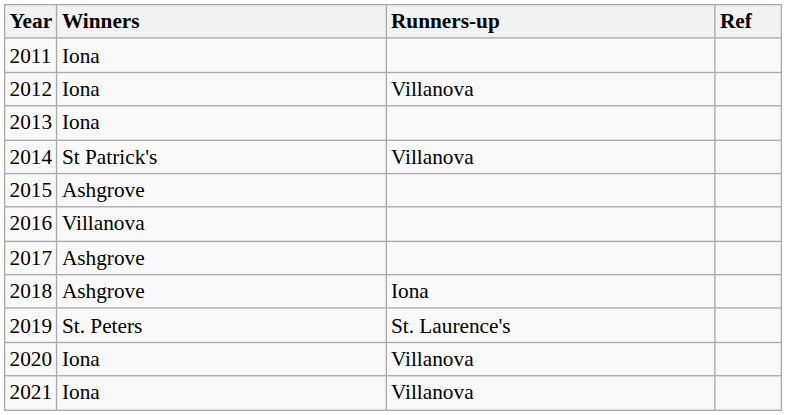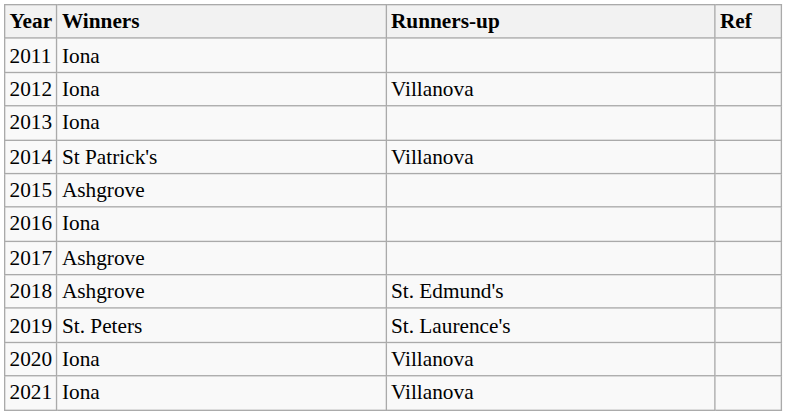2016 | Winners: Villanova -> Iona
2018 | Runners-up: Iona -> St. Edmund's
